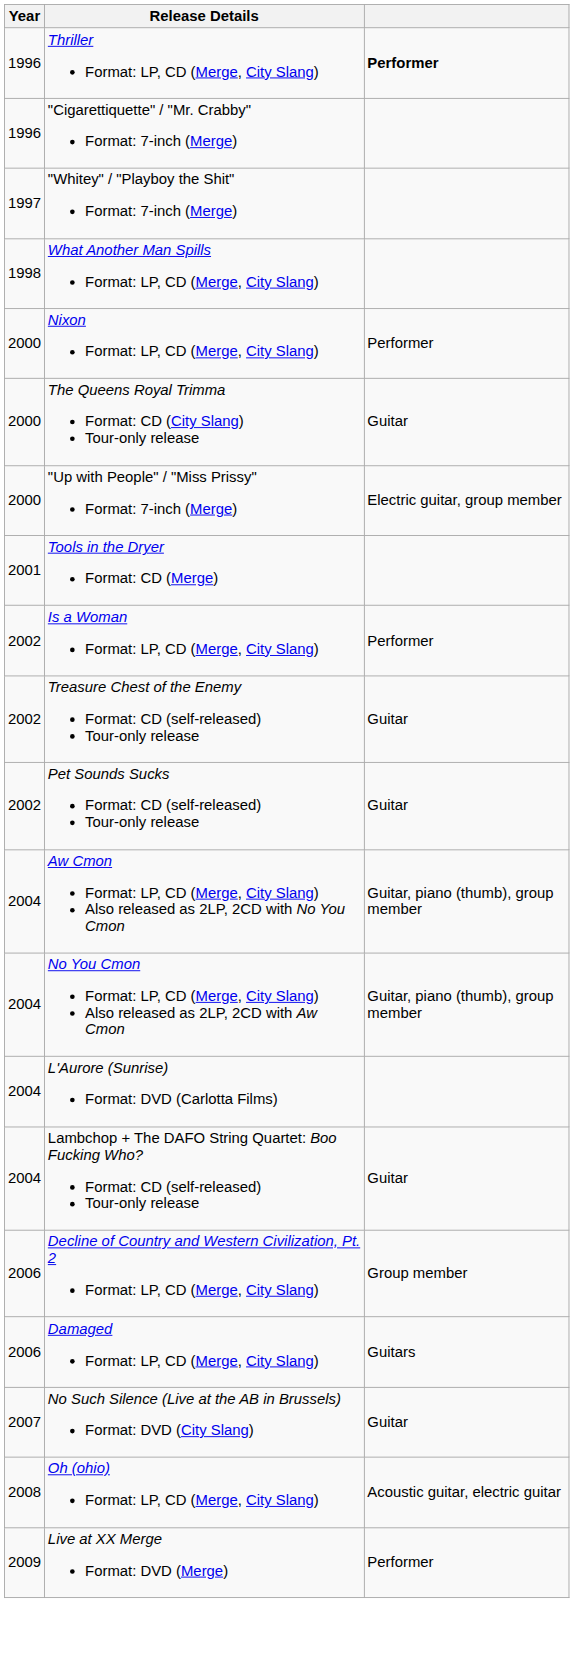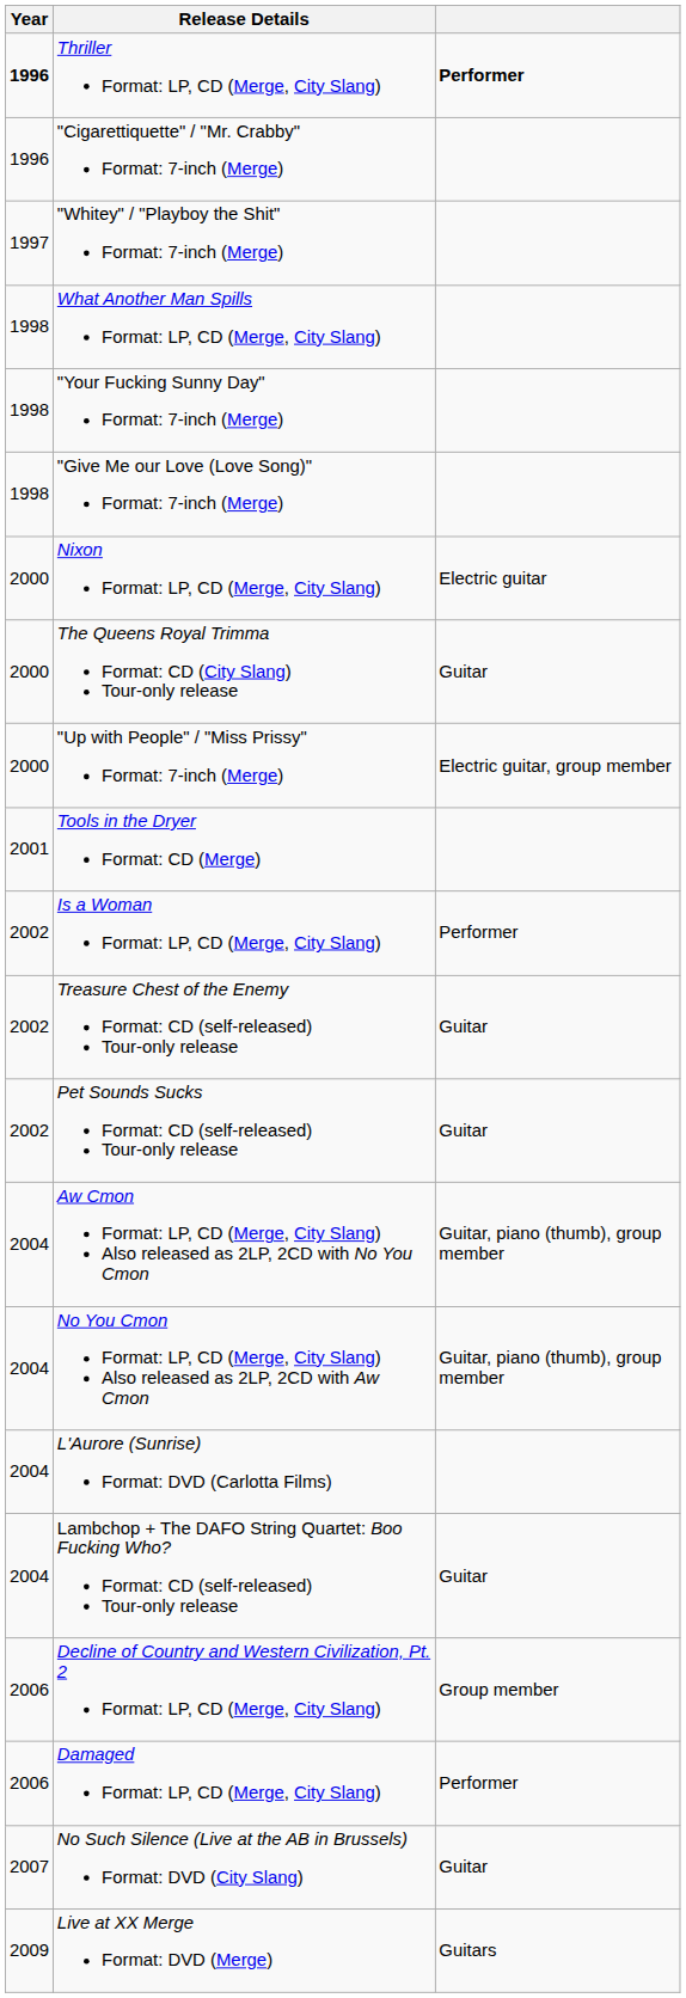Thriller Format: LP, CD (Merge, City Slang) | Year: normal -> bold
+ row: 1998 | "Your Fucking Sunny Day" Format: 7-inch (Merge)
+ row: 1998 | "Give Me our Love (Love Song)" Format: 7-inch (Merge)
Nixon Format: LP, CD (Merge, City Slang) | column 3: Performer -> Electric guitar
Damaged Format: LP, CD (Merge, City Slang) | column 3: Guitars -> Performer
- row: 2008 | Oh (ohio) Format: LP, CD (Merge, City Slang) | Acoustic guitar, electric guitar
Live at XX Merge Format: DVD (Merge) | column 3: Performer -> Guitars
